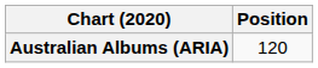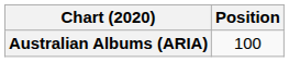Australian Albums (ARIA) | Position: 120 -> 100
